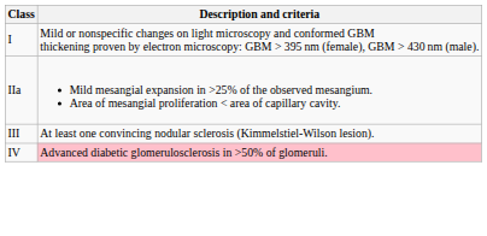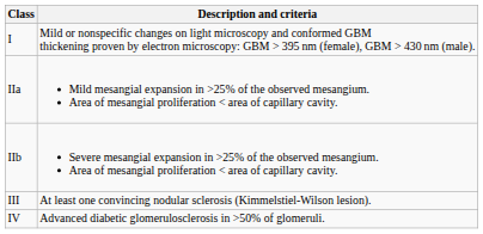+ row: IIb | Severe mesangial expansion in >25% of the observed mesangium. Area of mesangial proliferation < area of capillary cavity.
IV | Description and criteria: pink background -> no background
